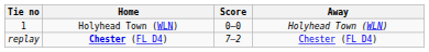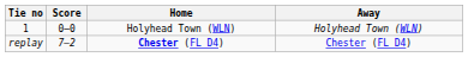columns swapped: Home <-> Score
